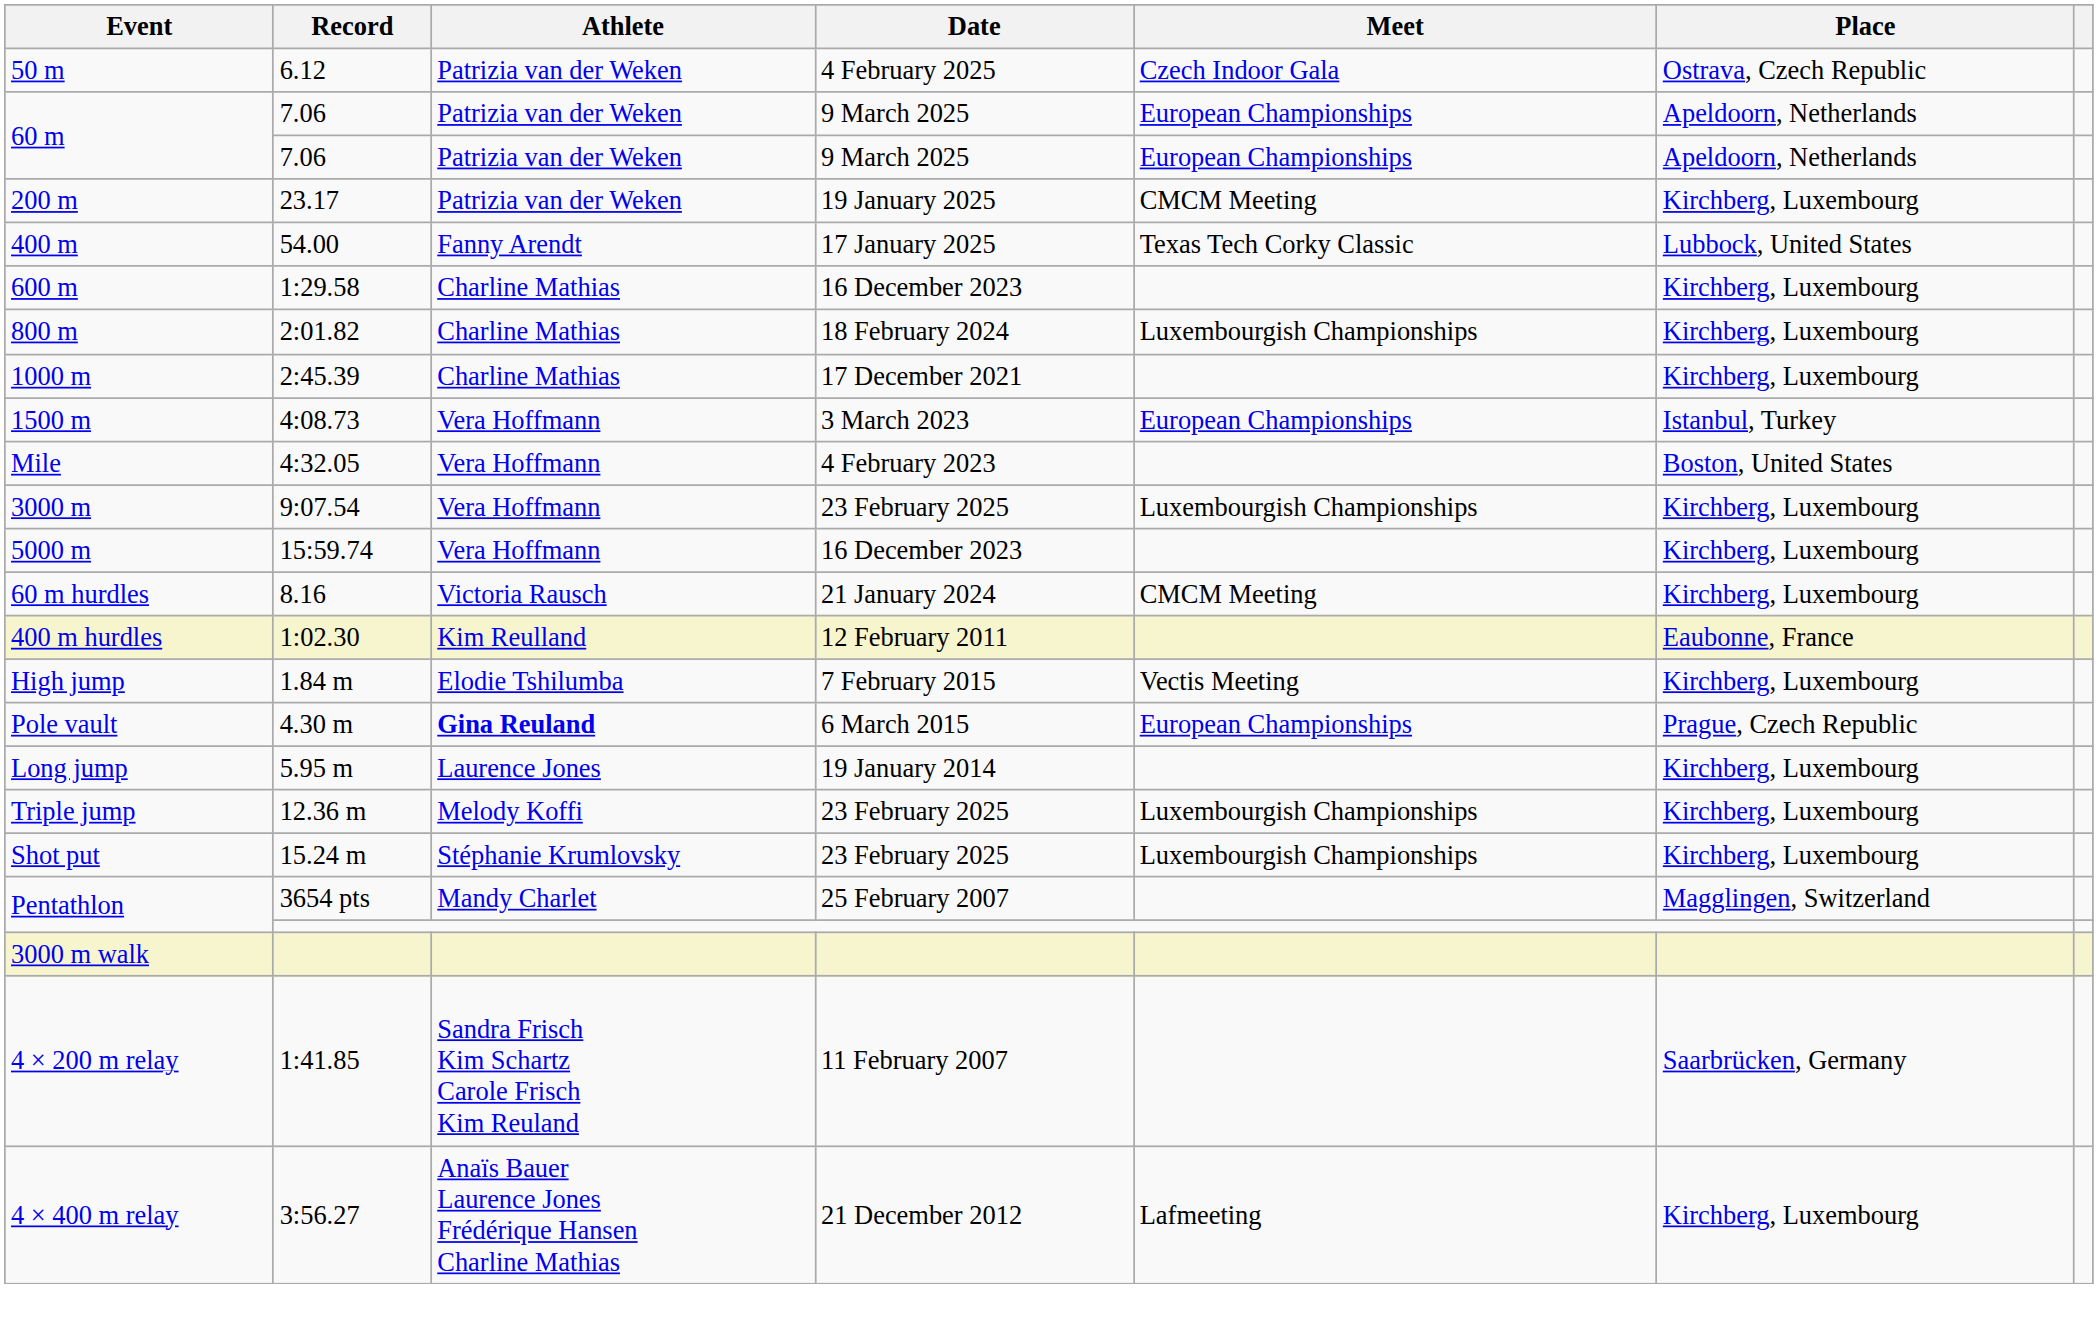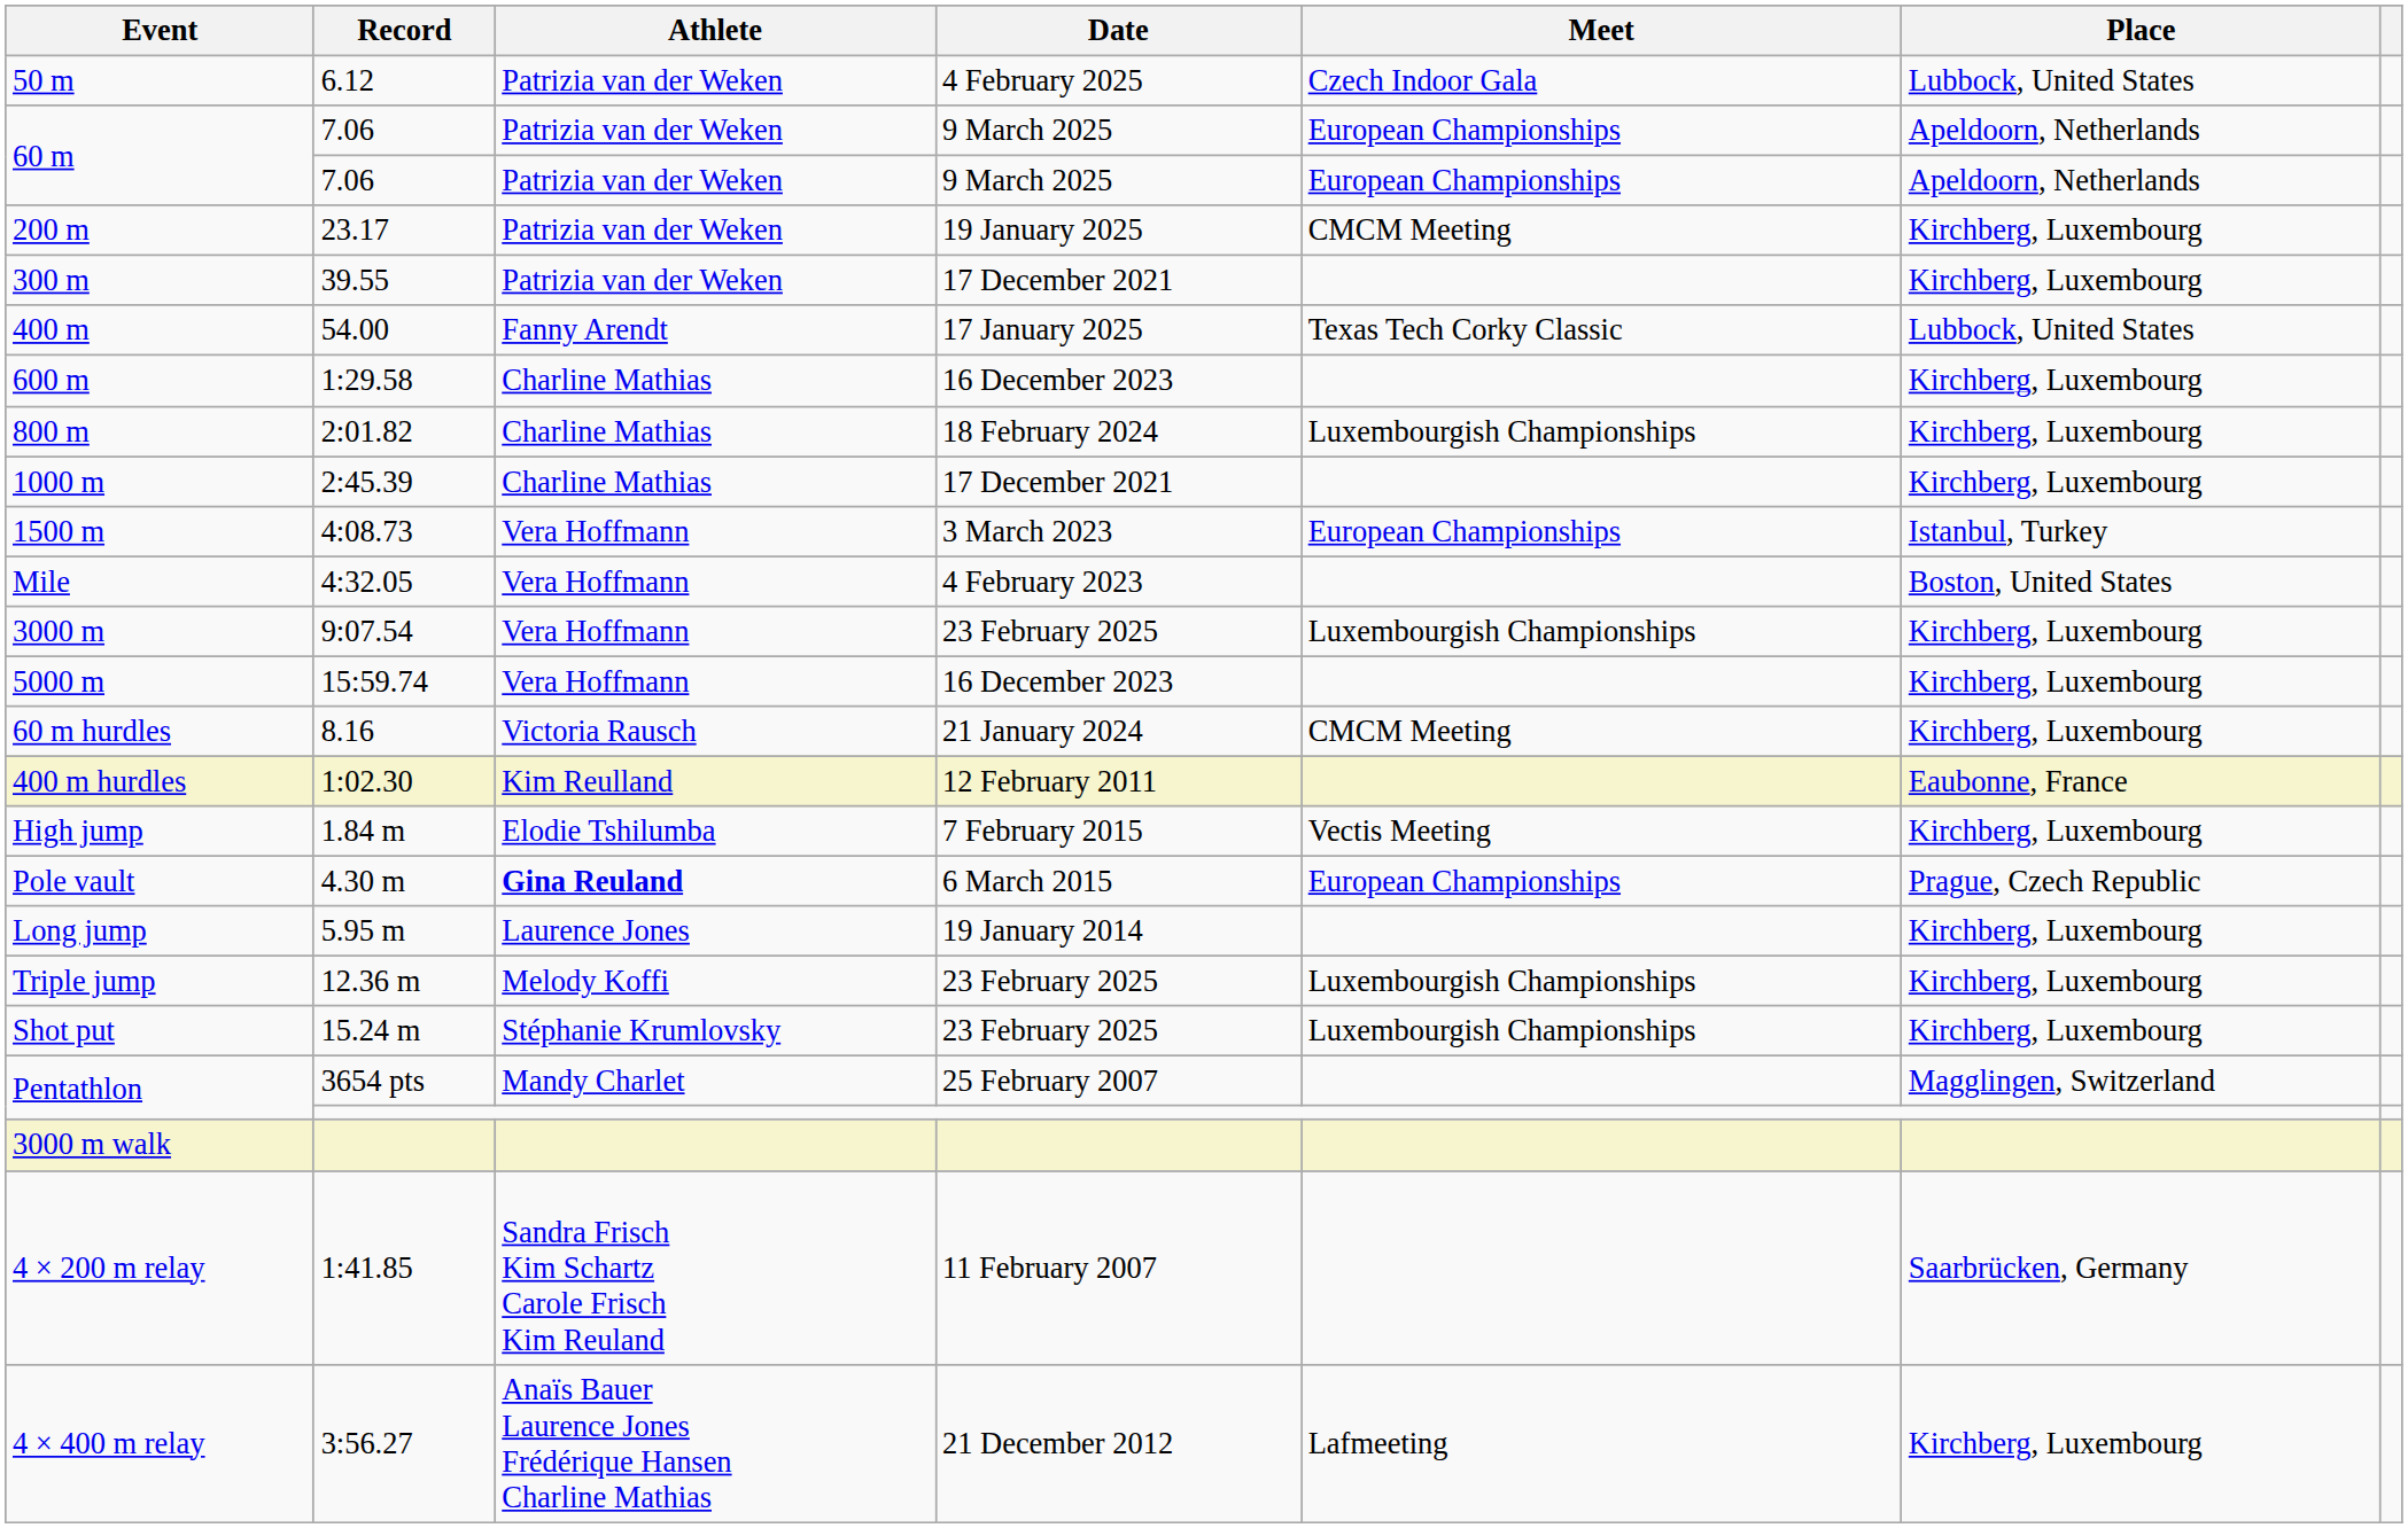50 m | Place: Ostrava, Czech Republic -> Lubbock, United States
+ row: 300 m | 39.55 | Patrizia van der Weken | 17 December 2021 | Kirchberg, Luxembourg
